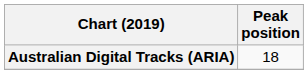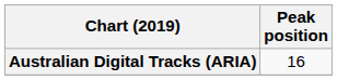Australian Digital Tracks (ARIA) | Peak position: 18 -> 16
